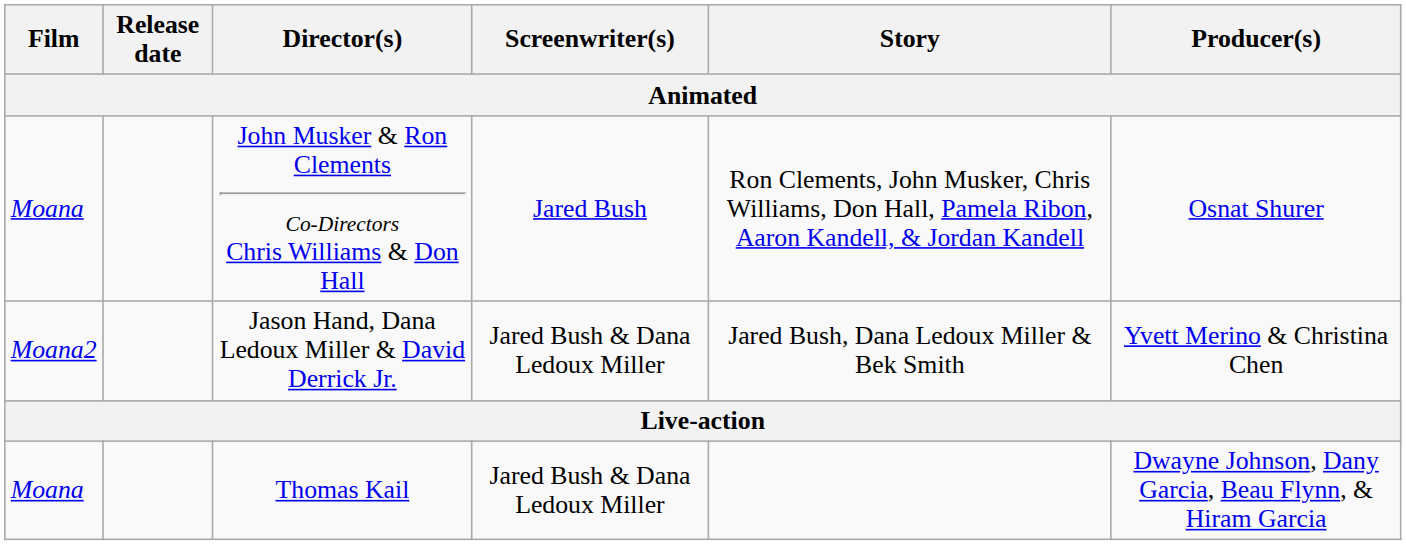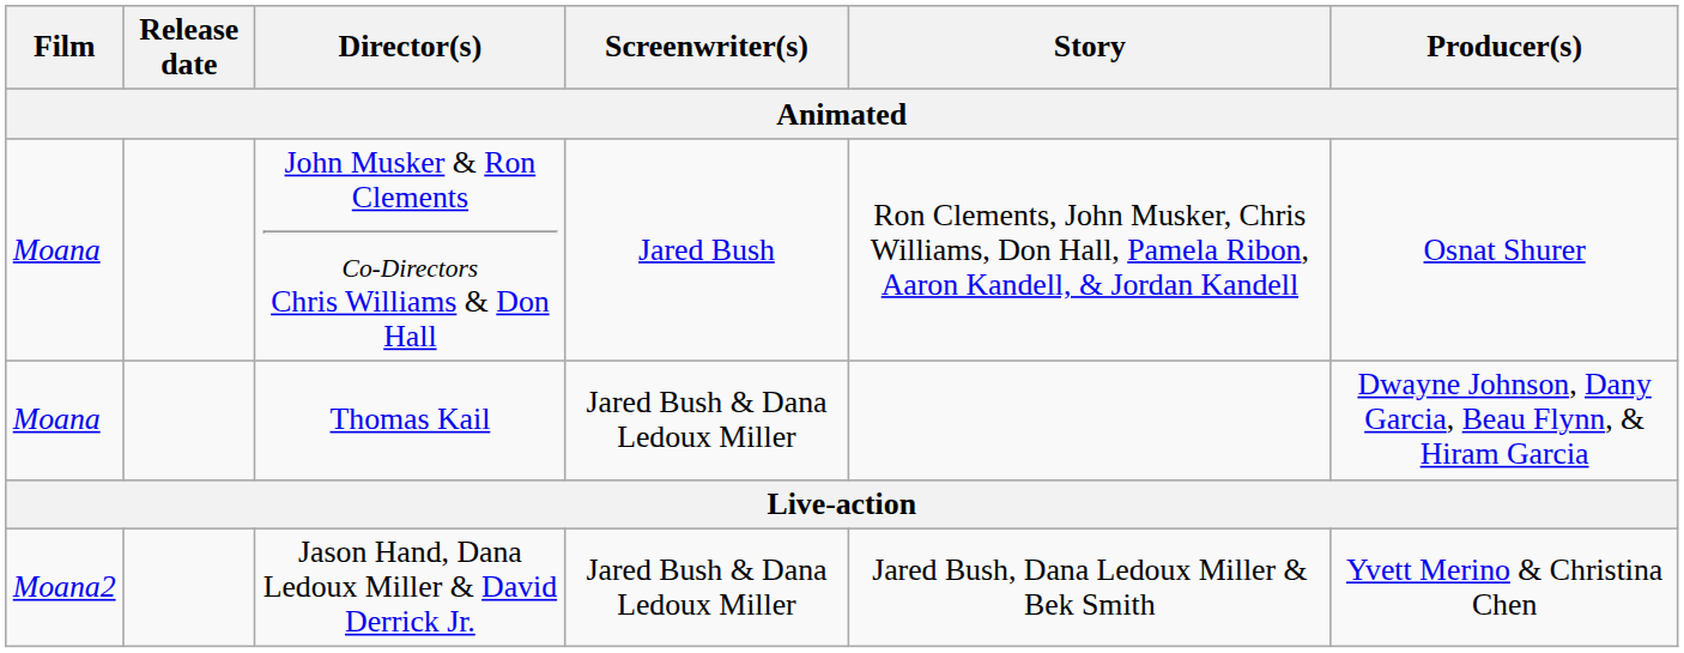rows swapped: Jason Hand, Dana Ledoux Miller & David Derrick Jr. <-> Thomas Kail
